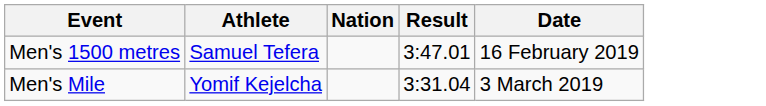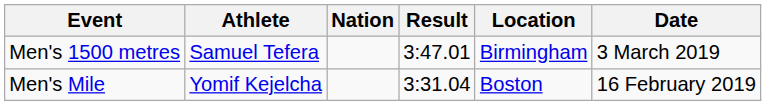+ column: Location | Birmingham | Boston
Men's 1500 metres | Date: 16 February 2019 -> 3 March 2019
Men's Mile | Date: 3 March 2019 -> 16 February 2019
